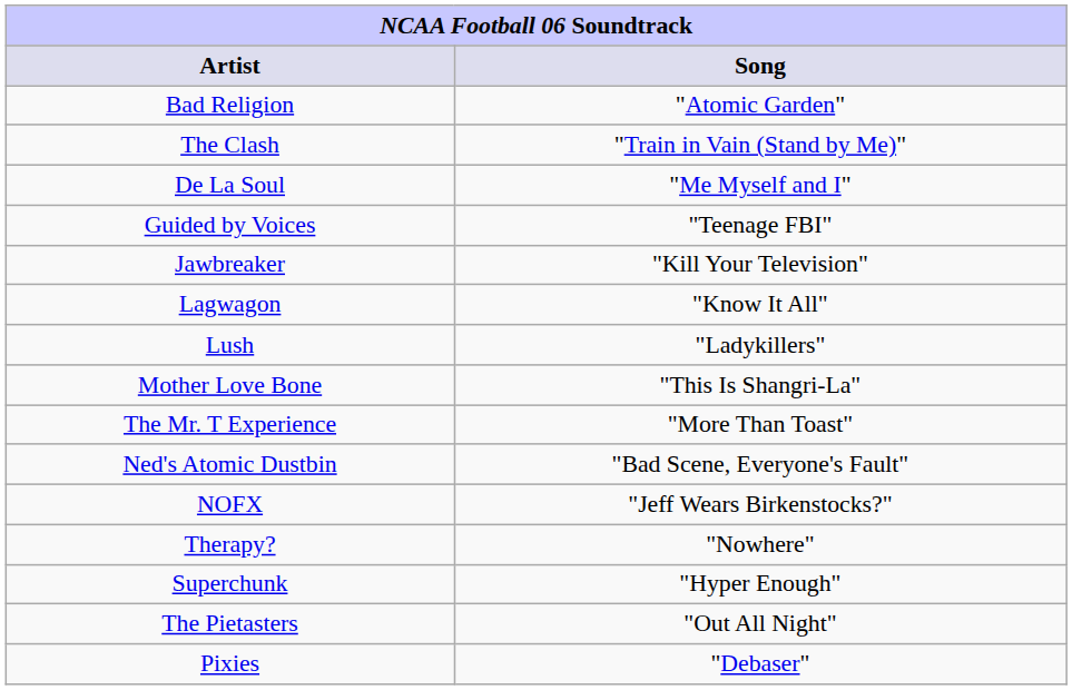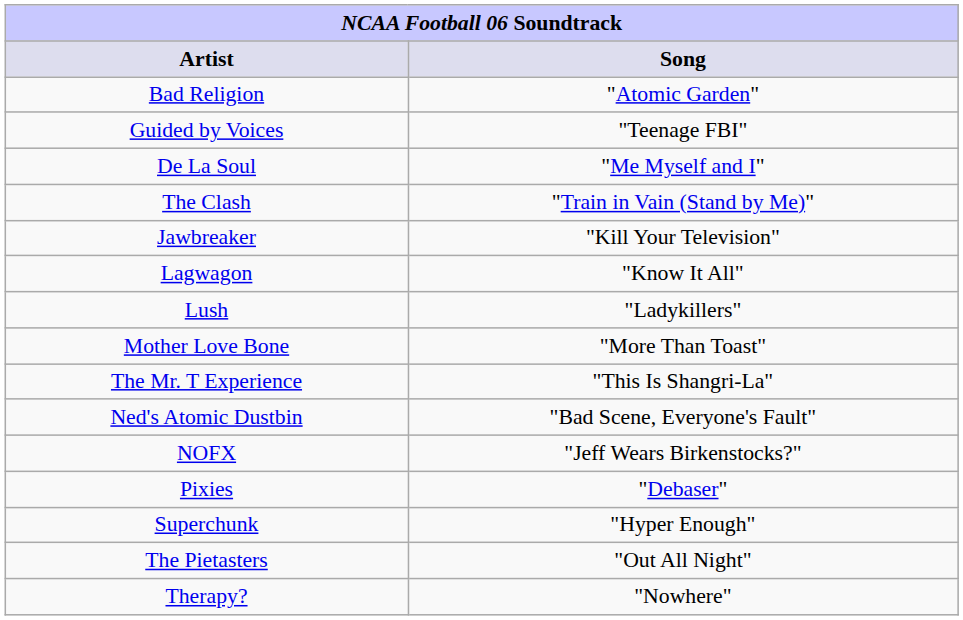rows swapped: The Clash <-> Guided by Voices
Mother Love Bone | Song: "This Is Shangri-La" -> "More Than Toast"
The Mr. T Experience | Song: "More Than Toast" -> "This Is Shangri-La"
rows swapped: Pixies <-> Therapy?
